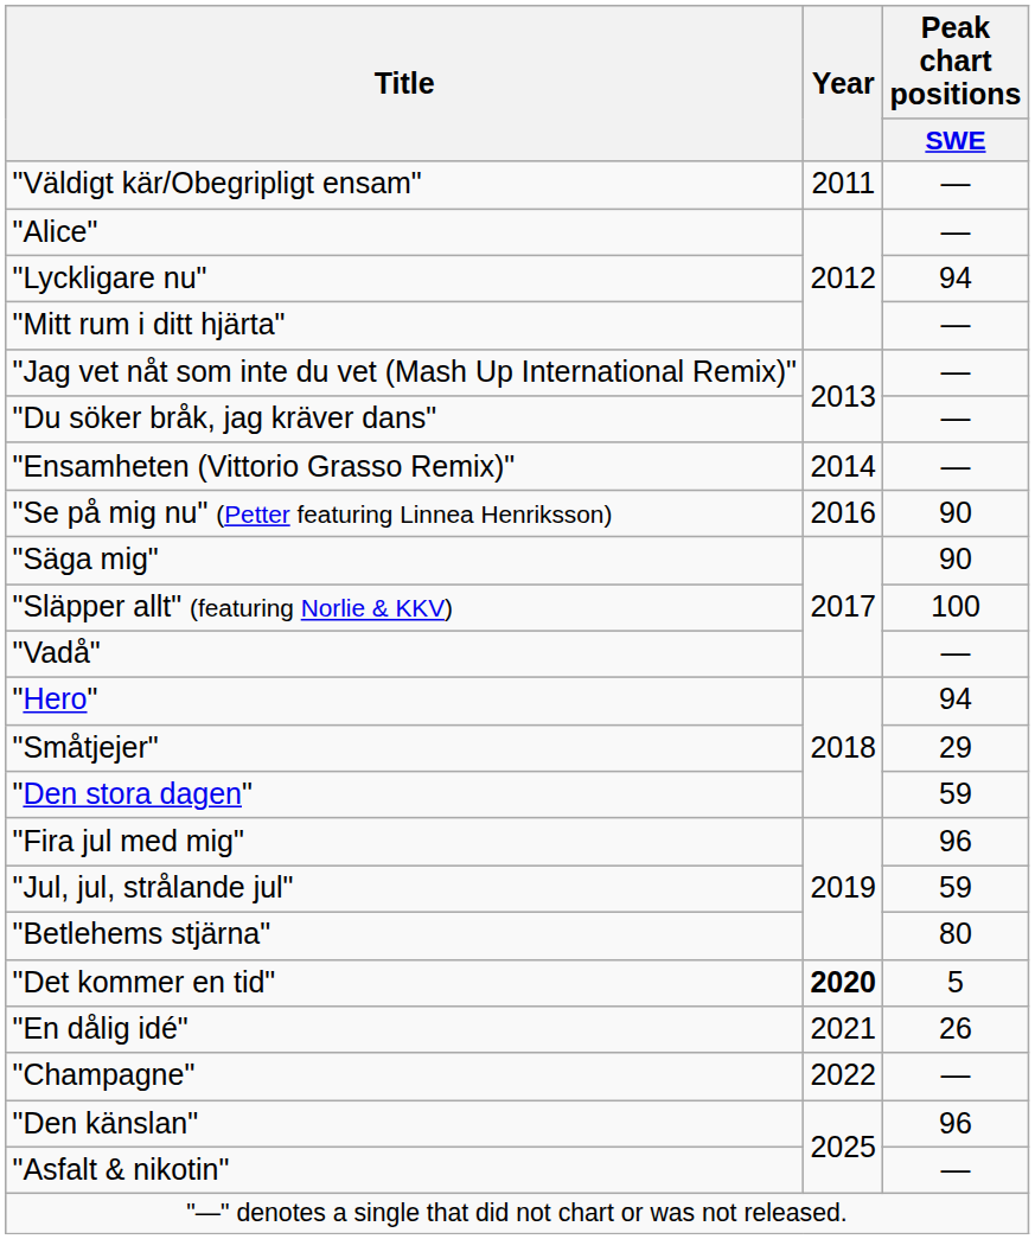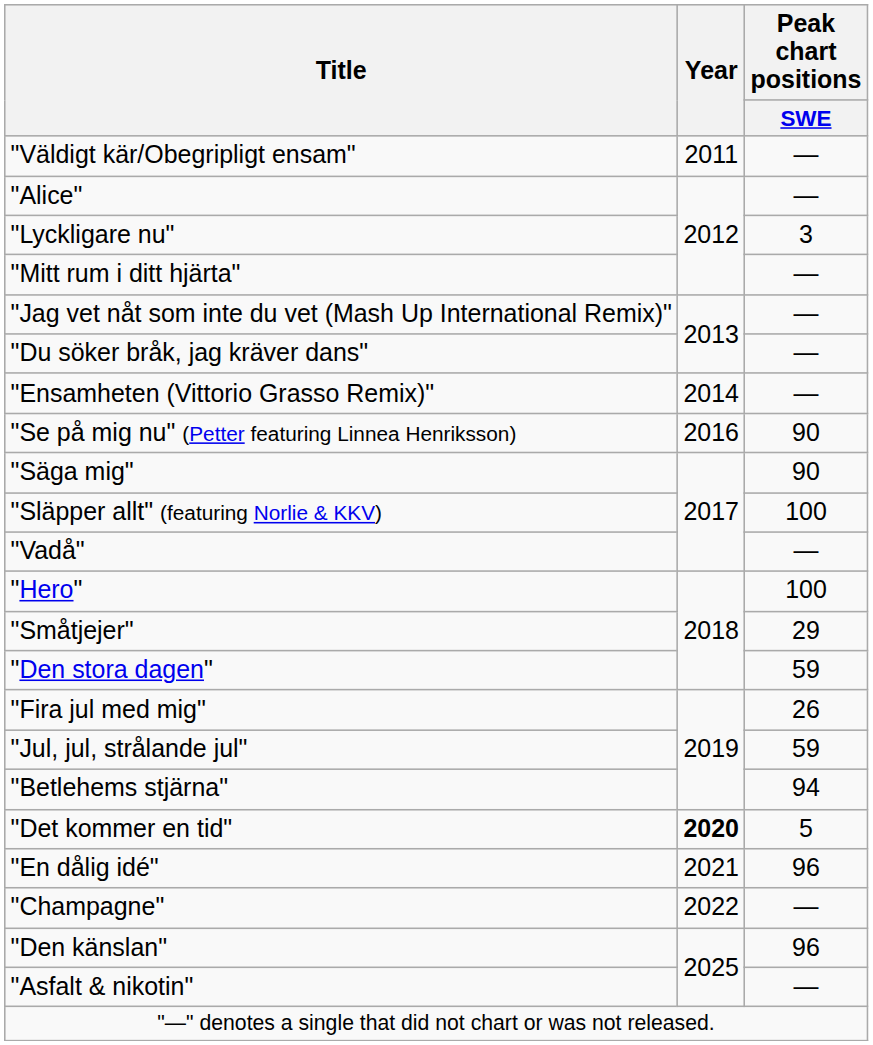"Lyckligare nu" | Peak chart positions / SWE: 94 -> 3
"Hero" | Peak chart positions / SWE: 94 -> 100
"Fira jul med mig" | Peak chart positions / SWE: 96 -> 26
"Betlehems stjärna" | Peak chart positions / SWE: 80 -> 94
"En dålig idé" | Peak chart positions / SWE: 26 -> 96
